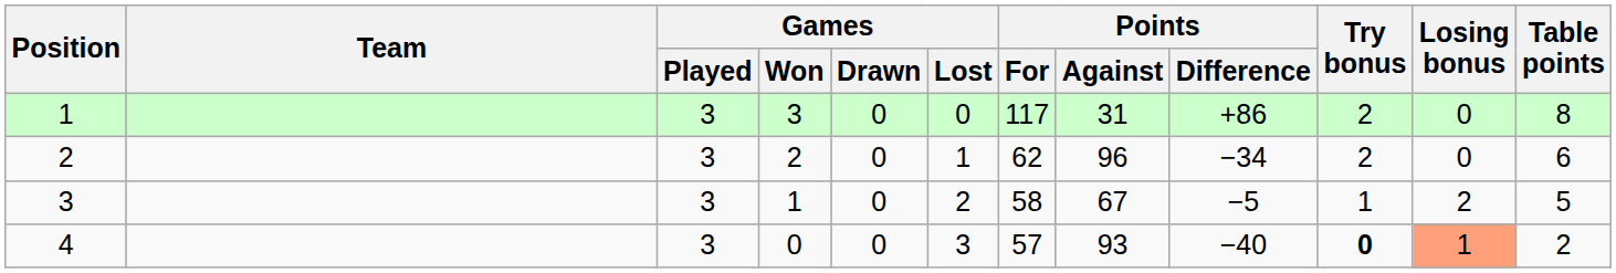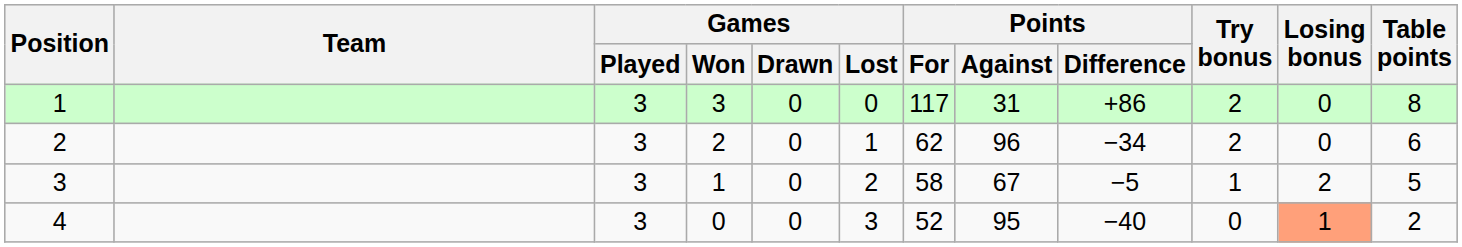4 | Points / For: 57 -> 52
4 | Points / Against: 93 -> 95
4 | Try bonus: bold -> normal
